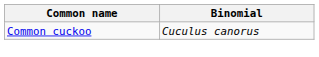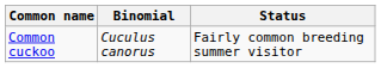+ column: Status | Fairly common breeding summer visitor
